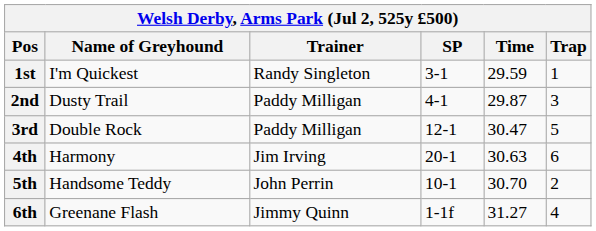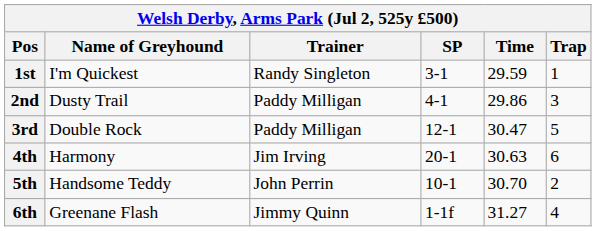2nd | Time: 29.87 -> 29.86
